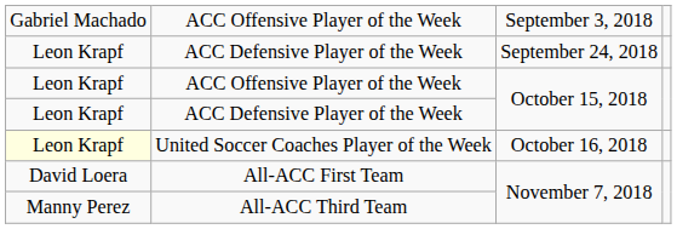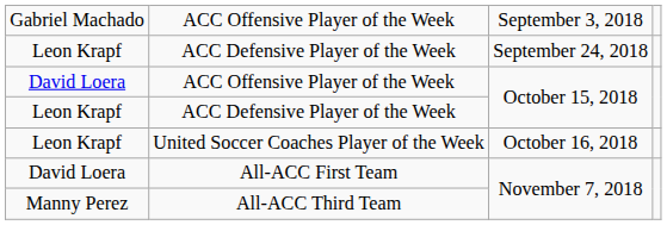ACC Offensive Player of the Week / October 15, 2018 | column 1: Leon Krapf -> David Loera
United Soccer Coaches Player of the Week | column 1: lightyellow background -> no background
